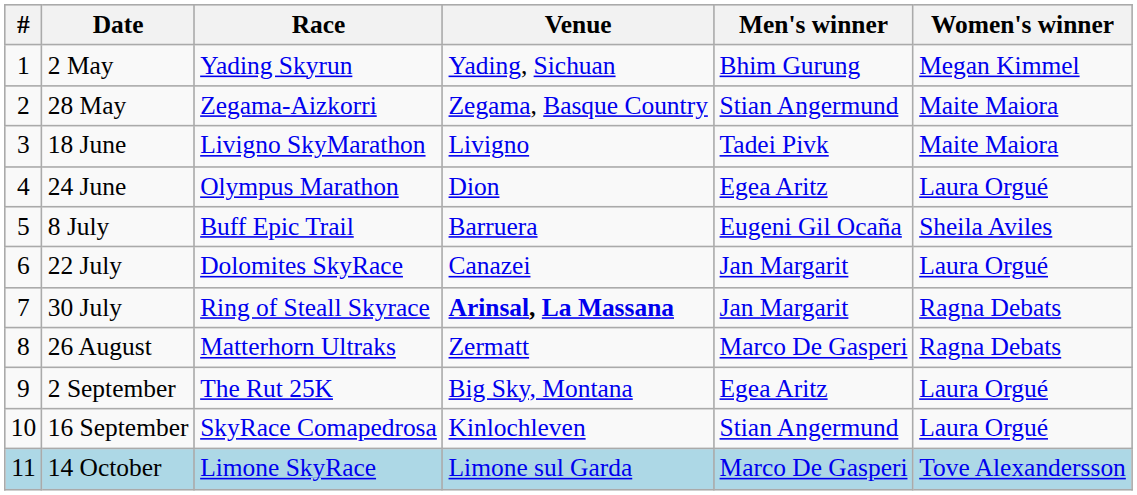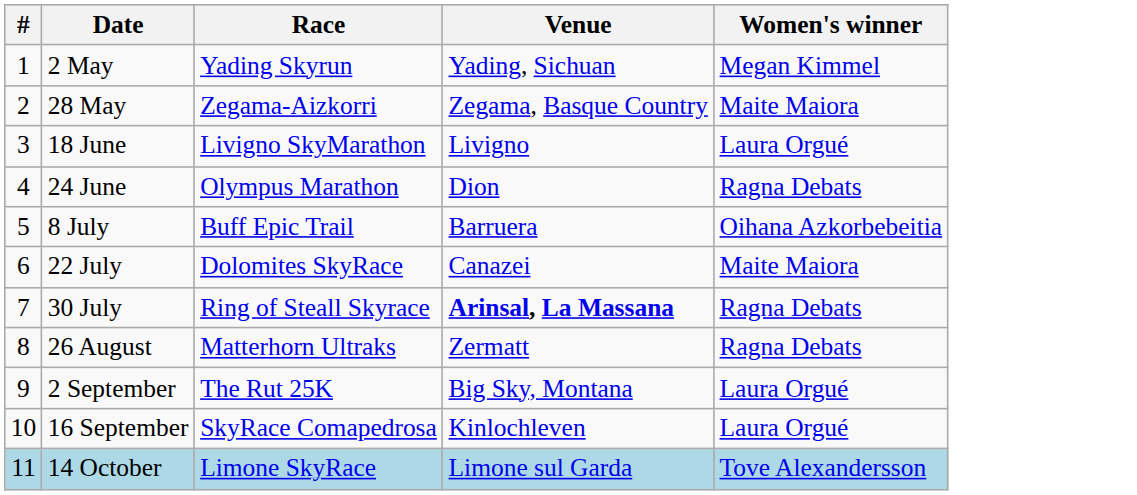- column: Men's winner | Bhim Gurung | Stian Angermund | Tadei Pivk | Egea Aritz | Eugeni Gil Ocaña | Jan Margarit | Jan Margarit | Marco De Gasperi | Egea Aritz | Stian Angermund | Marco De Gasperi
18 June | Women's winner: Maite Maiora -> Laura Orgué
24 June | Women's winner: Laura Orgué -> Ragna Debats
8 July | Women's winner: Sheila Aviles -> Oihana Azkorbebeitia
22 July | Women's winner: Laura Orgué -> Maite Maiora
